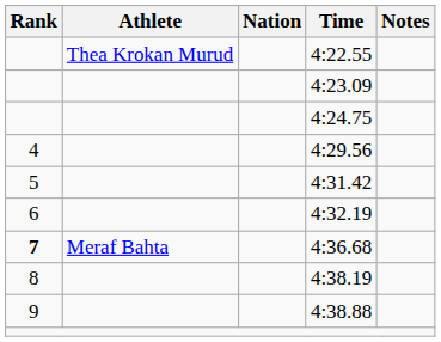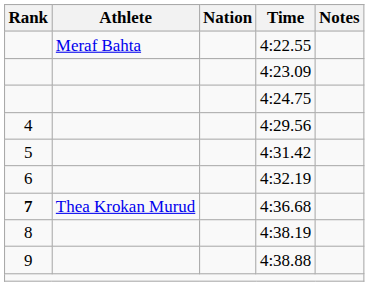4:22.55 | Athlete: Thea Krokan Murud -> Meraf Bahta
4:36.68 | Athlete: Meraf Bahta -> Thea Krokan Murud
